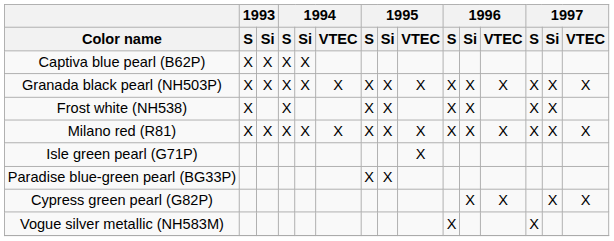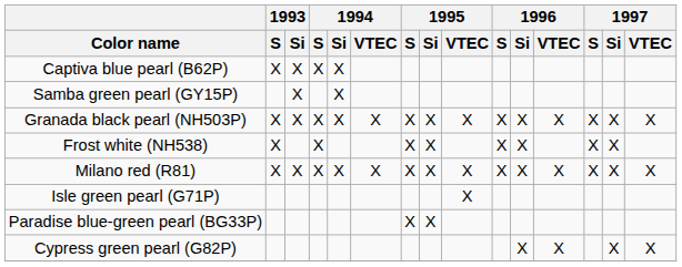+ row: Samba green pearl (GY15P) | X | X
- row: Vogue silver metallic (NH583M) | X | X
